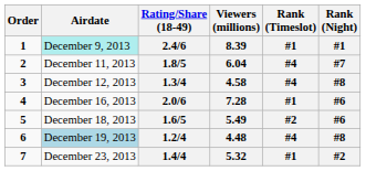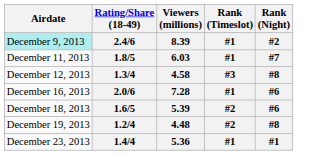- column: Order | 1 | 2 | 3 | 4 | 5 | 6 | 7
2.4/6 | Rank (Night): #1 -> #2
1.8/5 | Viewers (millions): 6.04 -> 6.03
1.8/5 | Rank (Timeslot): #4 -> #1
1.3/4 | Rank (Timeslot): #4 -> #3
1.6/5 | Viewers (millions): 5.49 -> 5.39
1.2/4 | Airdate: lightblue background -> no background
1.2/4 | Rank (Timeslot): #4 -> #2
1.4/4 | Viewers (millions): 5.32 -> 5.36
1.4/4 | Rank (Night): #2 -> #1
